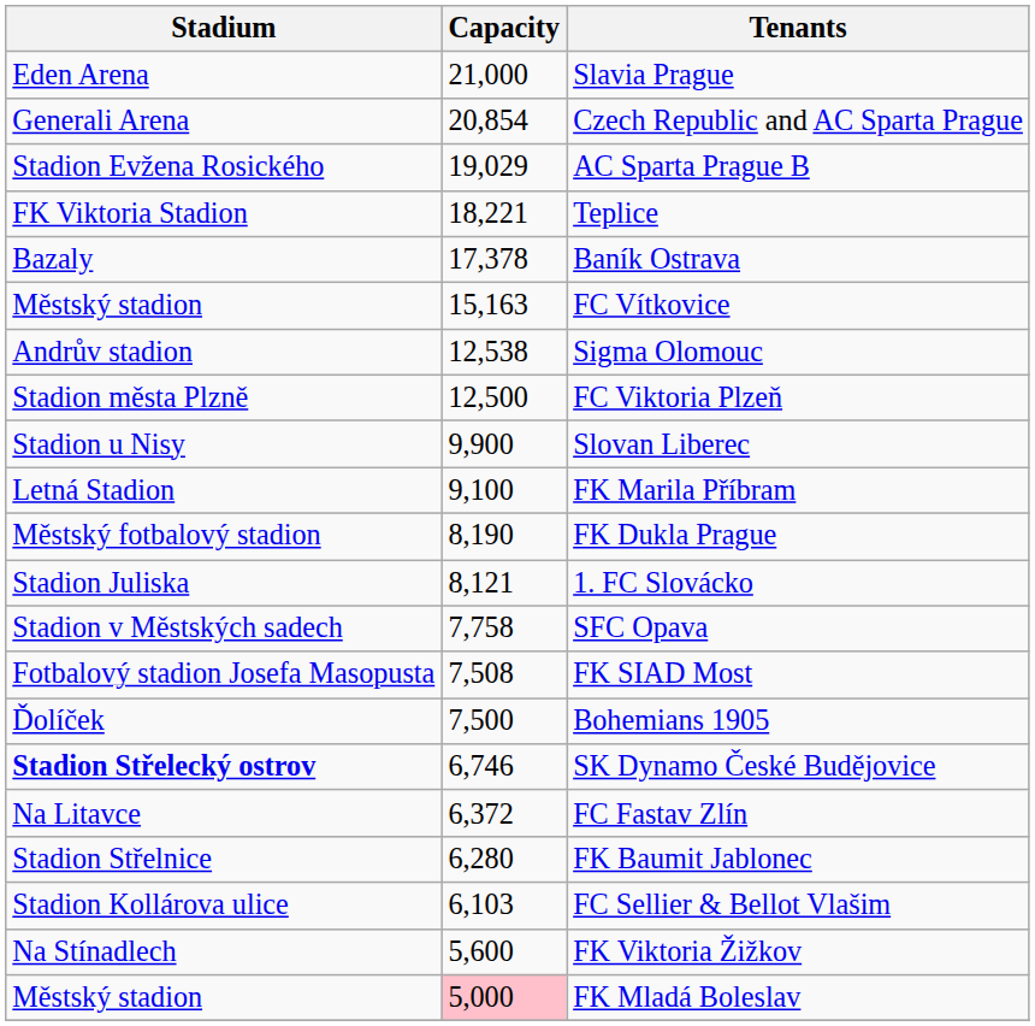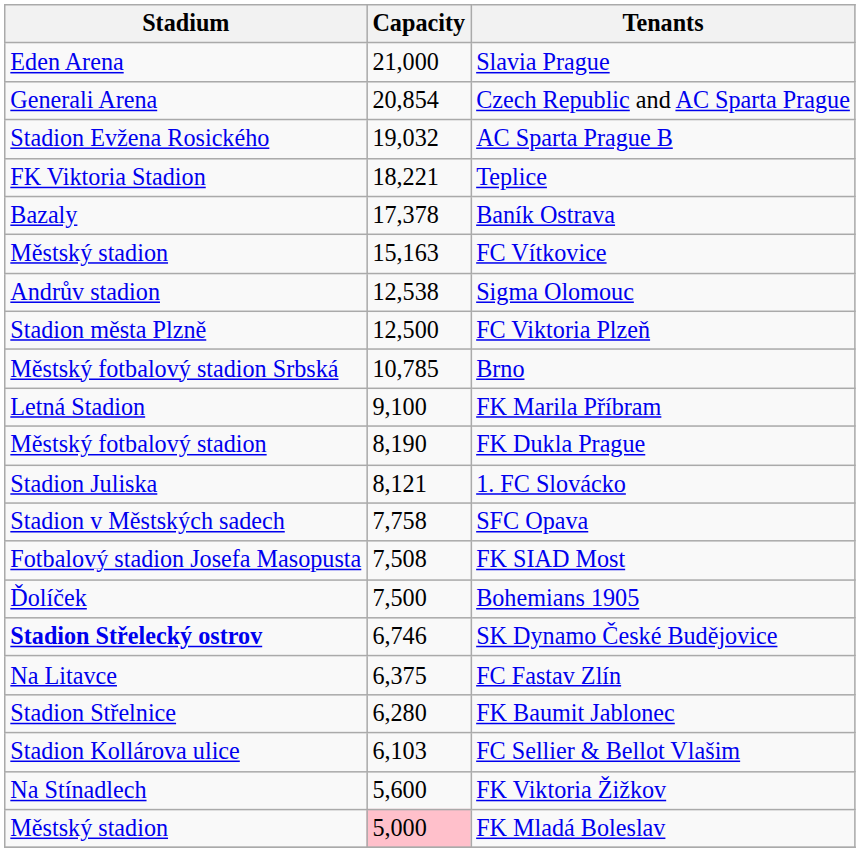AC Sparta Prague B | Capacity: 19,029 -> 19,032
+ row: Městský fotbalový stadion Srbská | 10,785 | Brno
- row: Stadion u Nisy | 9,900 | Slovan Liberec
FC Fastav Zlín | Capacity: 6,372 -> 6,375
